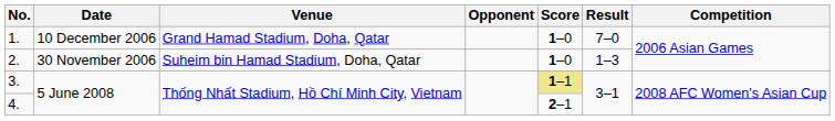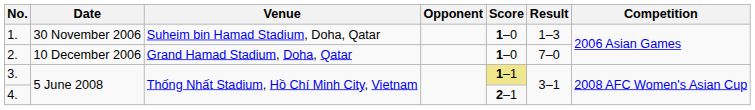1. | Date: 10 December 2006 -> 30 November 2006
1. | Venue: Grand Hamad Stadium, Doha, Qatar -> Suheim bin Hamad Stadium, Doha, Qatar
1. | Result: 7–0 -> 1–3
2. | Date: 30 November 2006 -> 10 December 2006
2. | Venue: Suheim bin Hamad Stadium, Doha, Qatar -> Grand Hamad Stadium, Doha, Qatar
2. | Result: 1–3 -> 7–0
